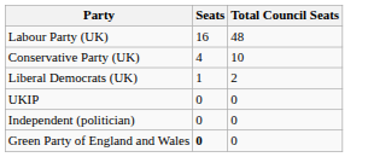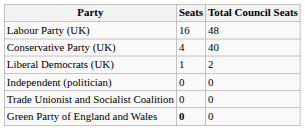Conservative Party (UK) | Total Council Seats: 10 -> 40
- row: UKIP | 0 | 0
+ row: Trade Unionist and Socialist Coalition | 0 | 0
